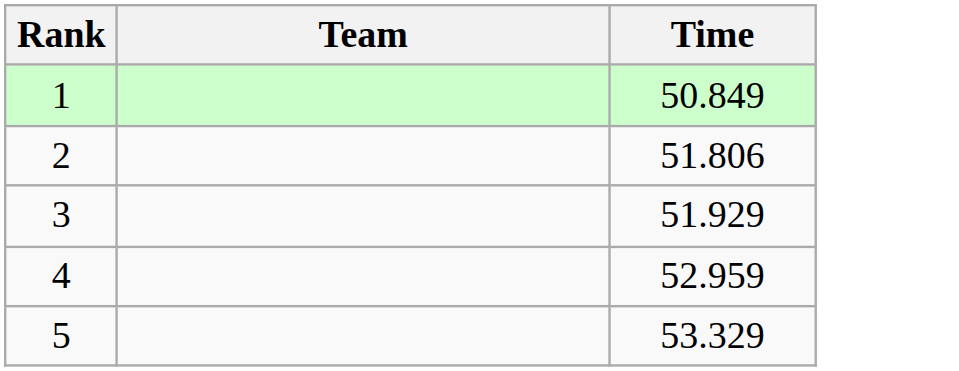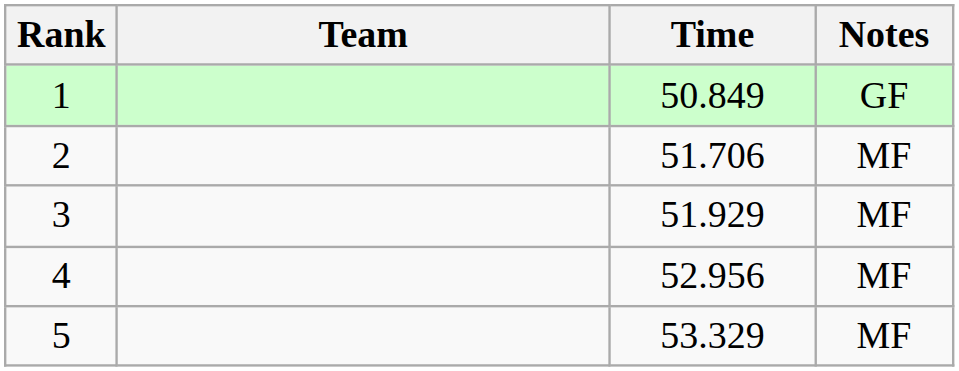+ column: Notes | GF | MF | MF | MF | MF
2 | Time: 51.806 -> 51.706
4 | Time: 52.959 -> 52.956
